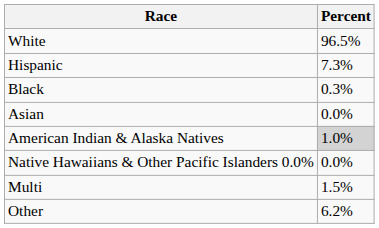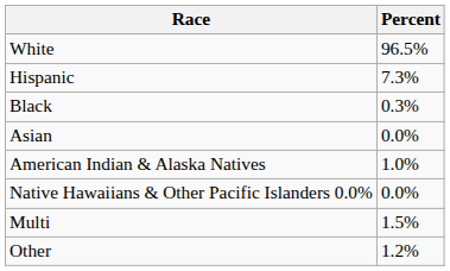American Indian & Alaska Natives | Percent: lightgrey background -> no background
Other | Percent: 6.2% -> 1.2%
